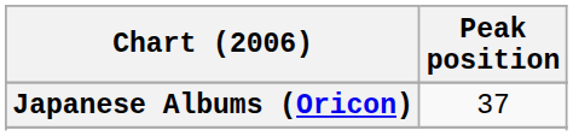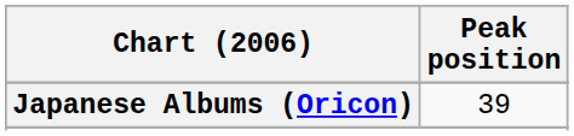Japanese Albums (Oricon) | Peak position: 37 -> 39
